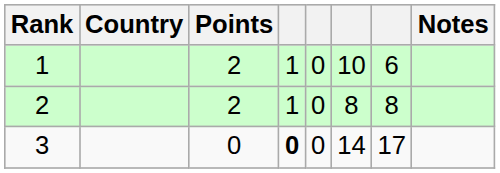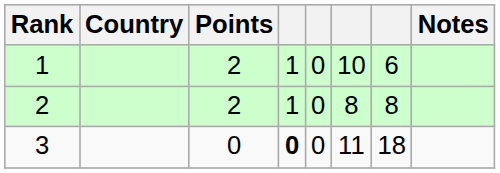3 | column 6: 14 -> 11
3 | column 7: 17 -> 18
